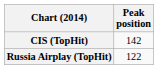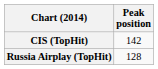Russia Airplay (TopHit) | Peak position: 122 -> 128
